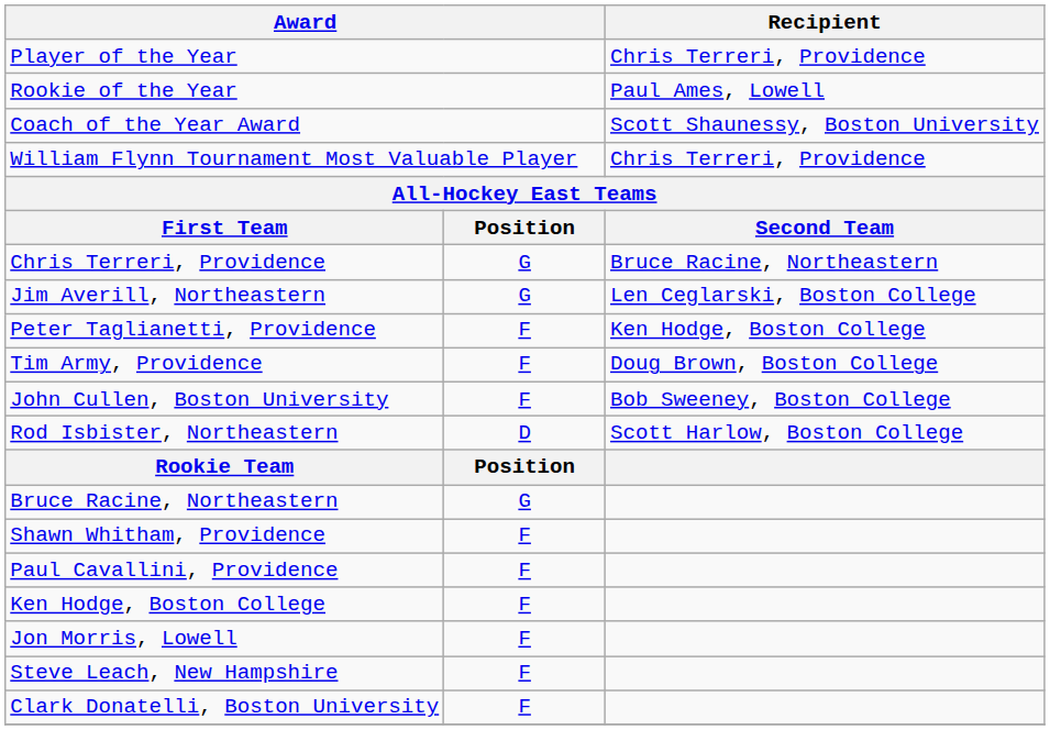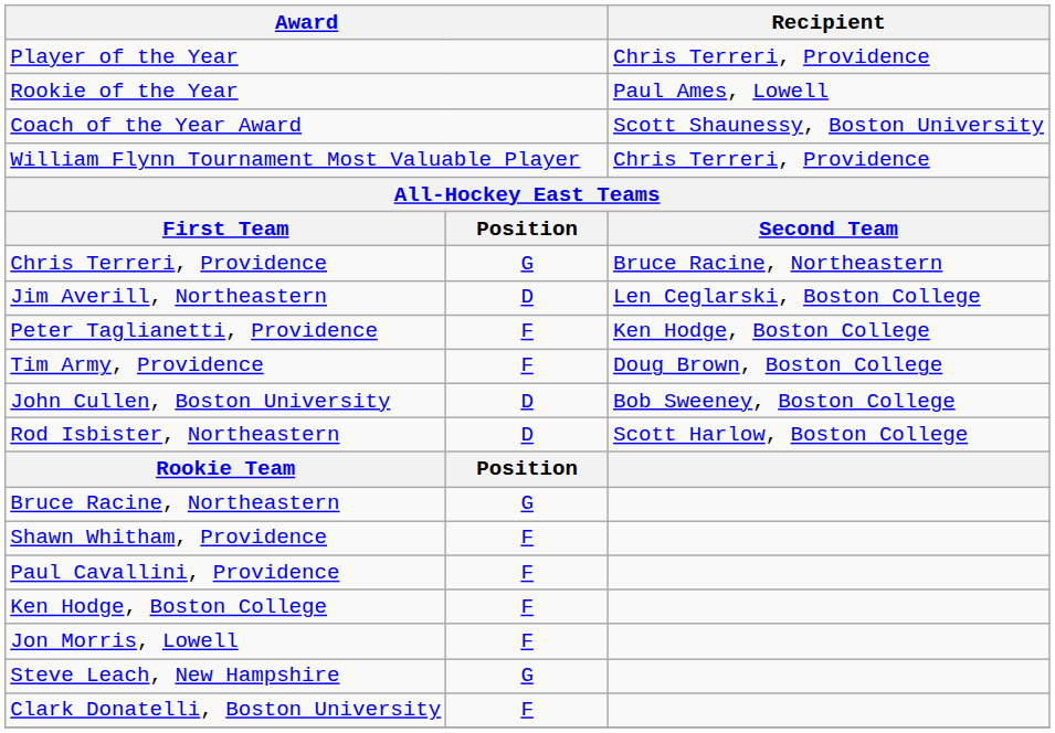Jim Averill, Northeastern | column 2: G -> D
John Cullen, Boston University | column 2: F -> D
Steve Leach, New Hampshire | column 2: F -> G
